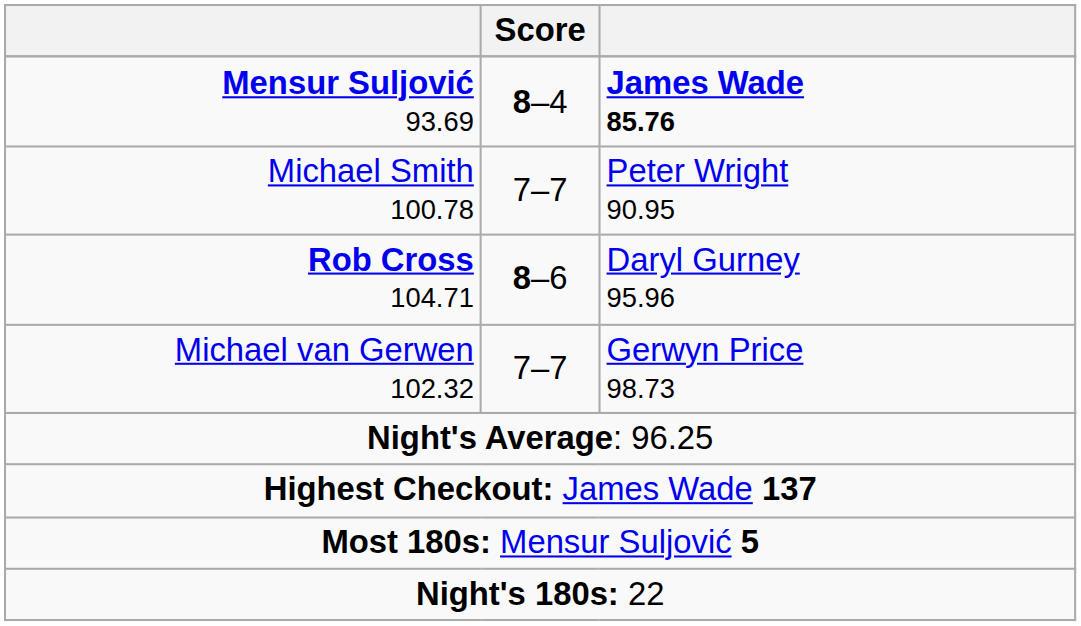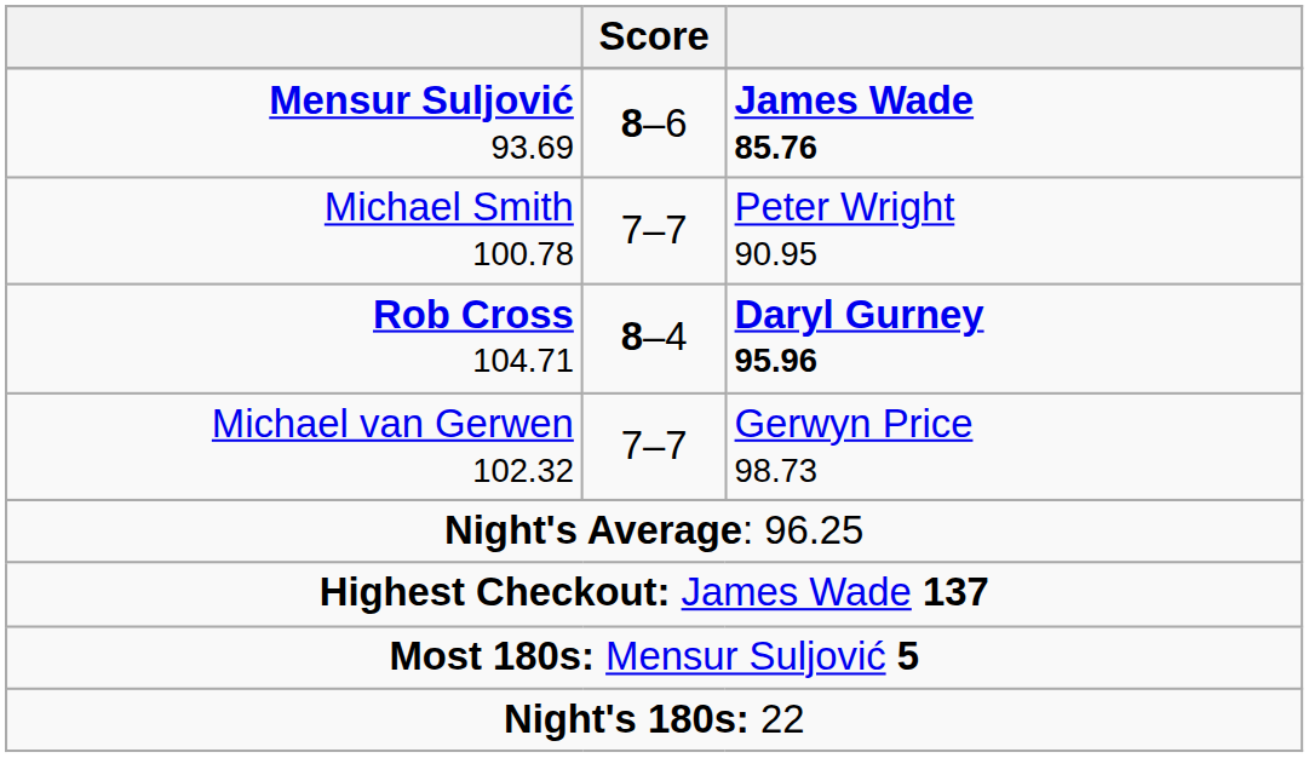Mensur Suljović 93.69 | Score: 8–4 -> 8–6
Rob Cross 104.71 | Score: 8–6 -> 8–4
Rob Cross 104.71 | column 3: normal -> bold
